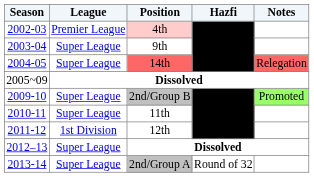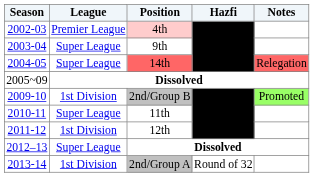2009-10 | League: Super League -> 1st Division
2013-14 | League: Super League -> 1st Division
